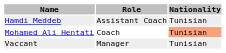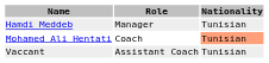Hamdi Meddeb | Role: Assistant Coach -> Manager
Vaccant | Role: Manager -> Assistant Coach
